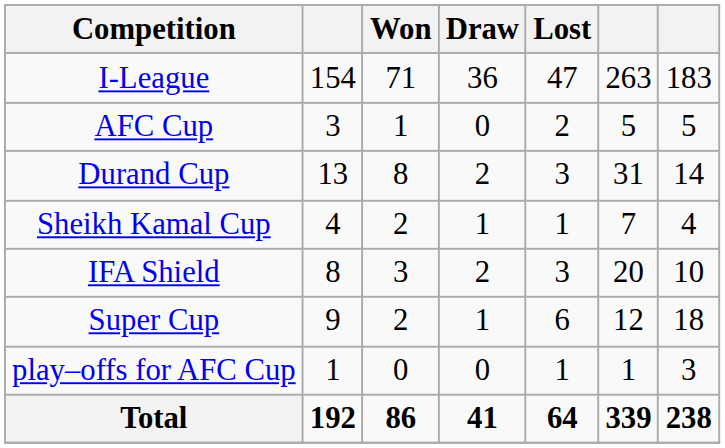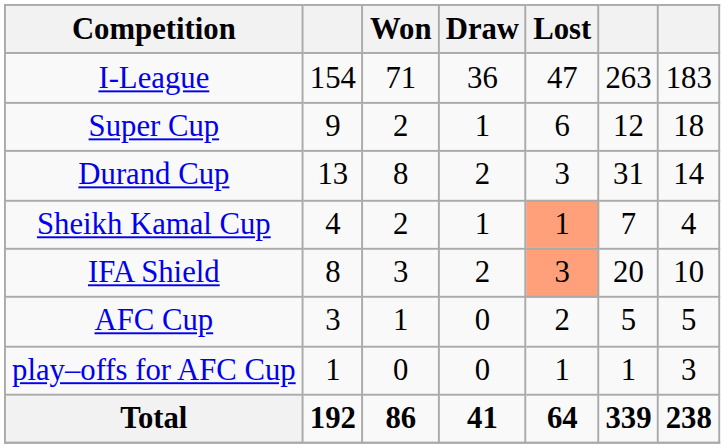rows swapped: Super Cup <-> AFC Cup
Sheikh Kamal Cup | Lost: no background -> lightsalmon background
IFA Shield | Lost: no background -> lightsalmon background
